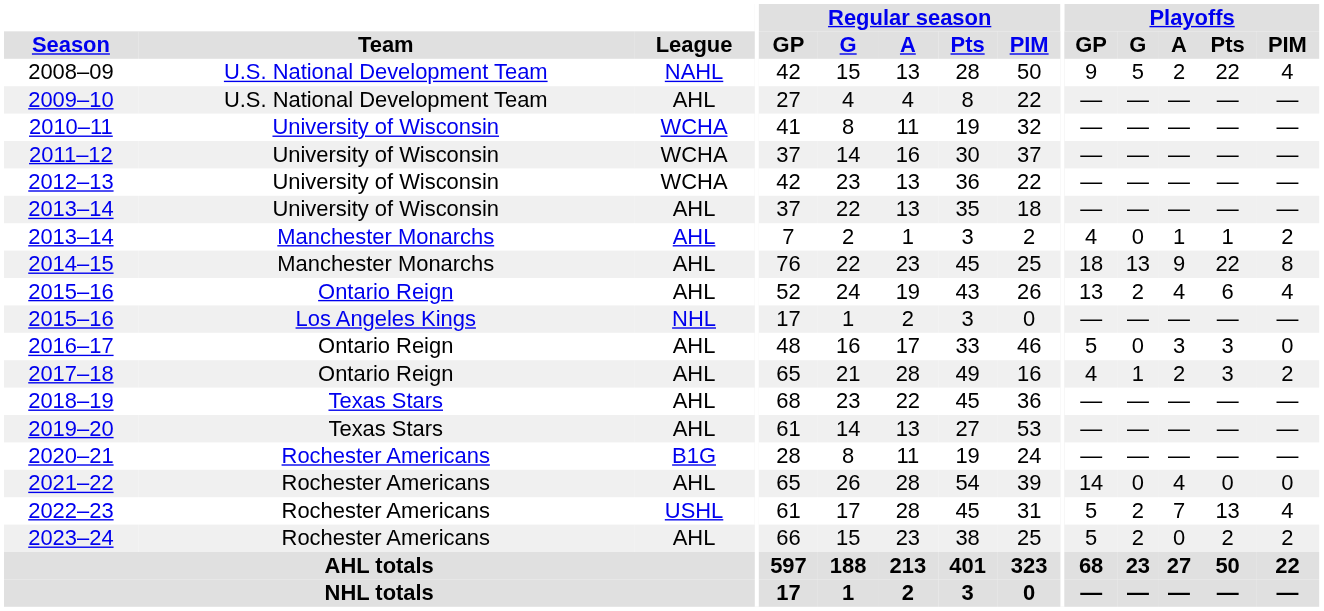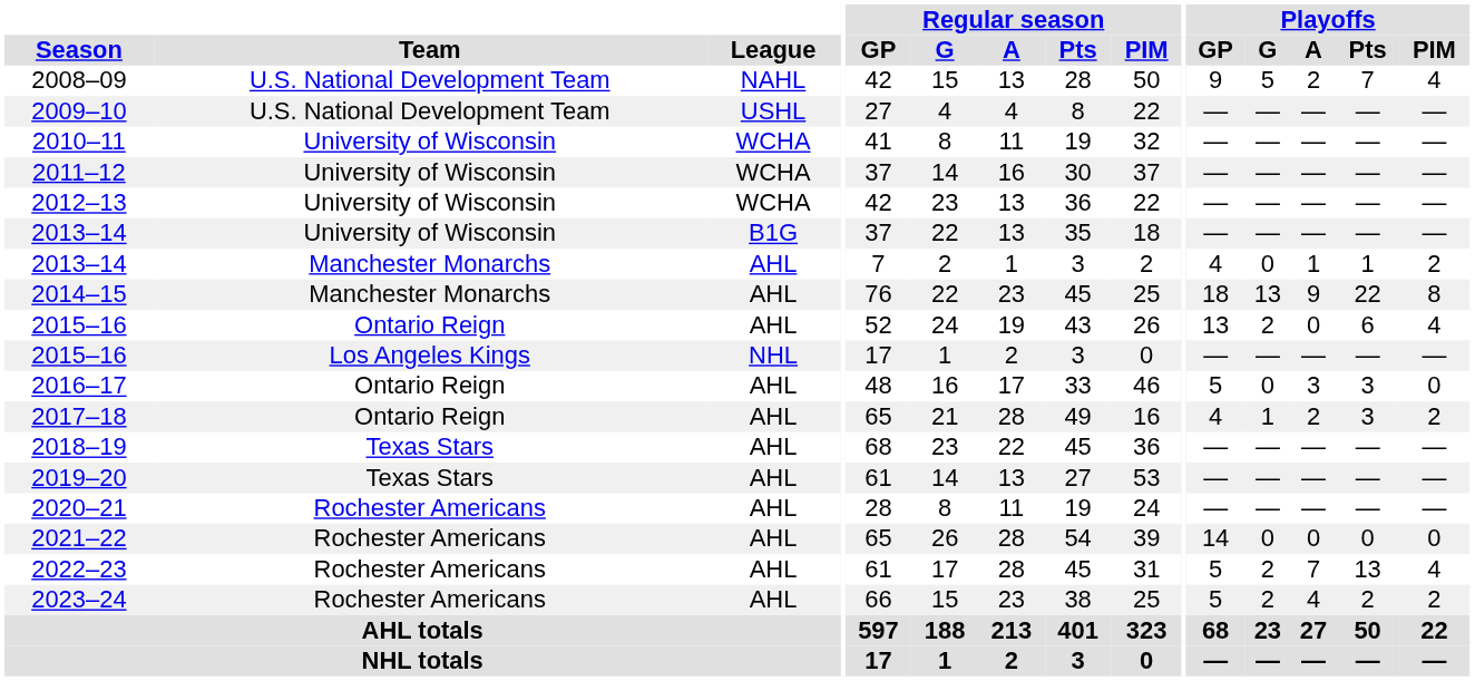2008–09 | Playoffs / Pts: 22 -> 7
2009–10 | League: AHL -> USHL
2013–14 / University of Wisconsin | League: AHL -> B1G
2015–16 / Ontario Reign | Playoffs / A: 4 -> 0
2020–21 | League: B1G -> AHL
2021–22 | Playoffs / A: 4 -> 0
2022–23 | League: USHL -> AHL
2023–24 | Playoffs / A: 0 -> 4
